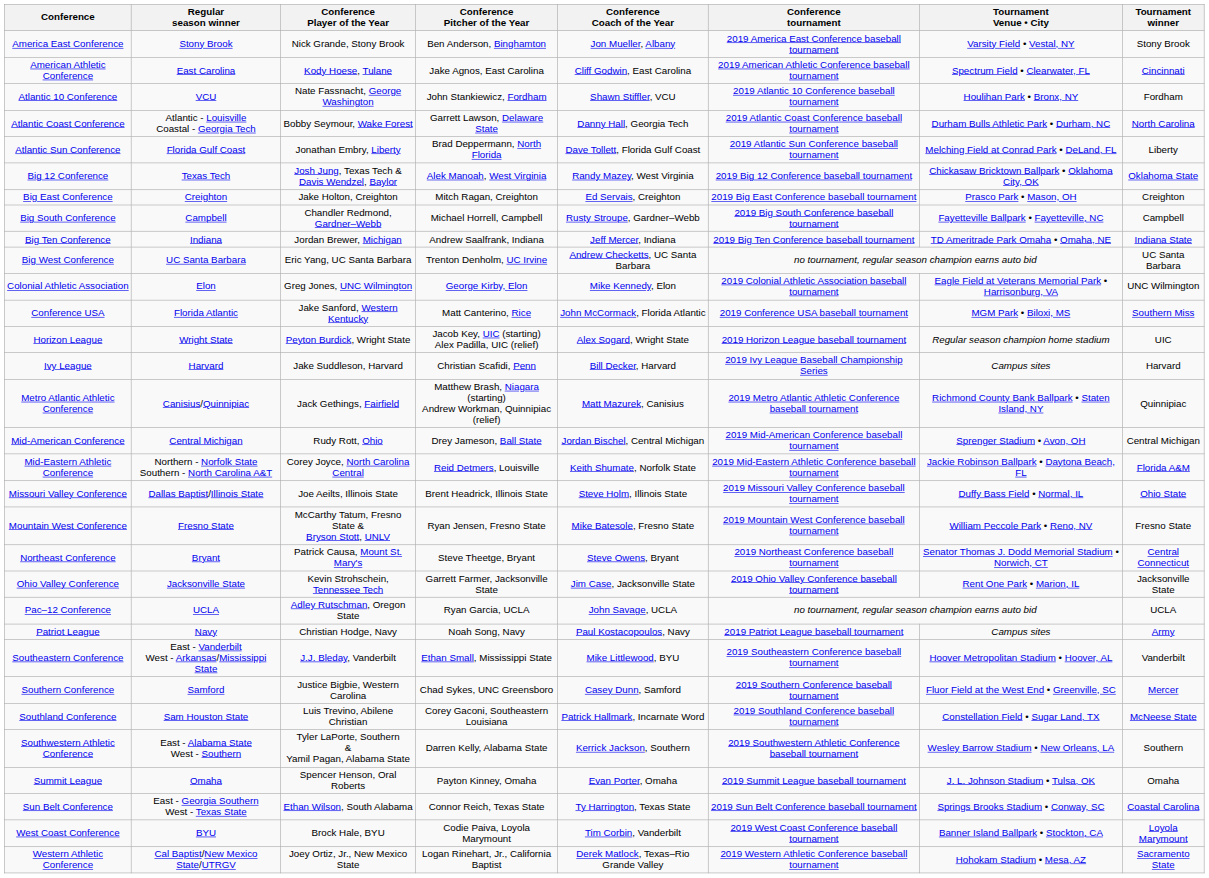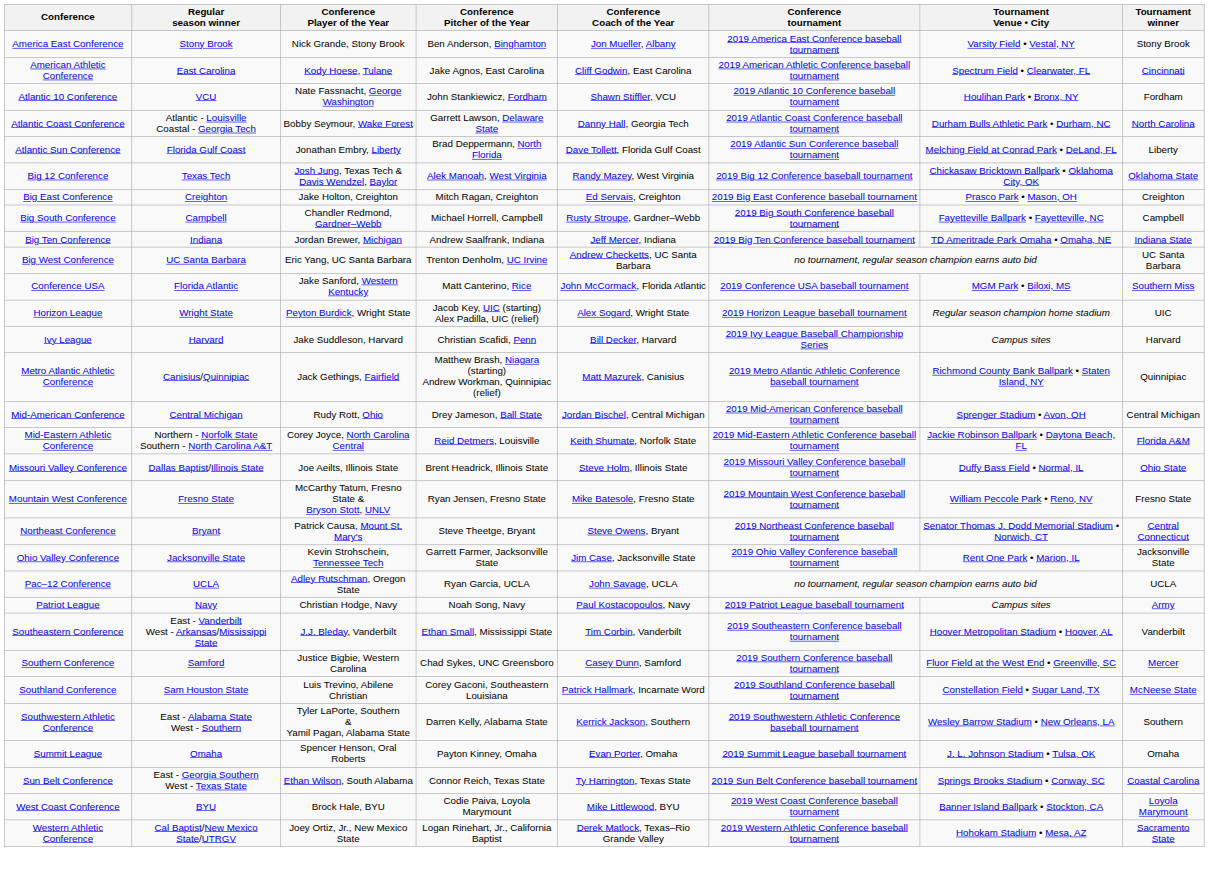- row: Colonial Athletic Association | Elon | Greg Jones, UNC Wilmington | George Kirby, Elon | Mike Kennedy, Elon | 2019 Colonial Athletic Association baseball tournament | Eagle Field at Veterans Memorial Park • Harrisonburg, VA | UNC Wilmington
Southeastern Conference | Conference Coach of the Year: Mike Littlewood, BYU -> Tim Corbin, Vanderbilt
West Coast Conference | Conference Coach of the Year: Tim Corbin, Vanderbilt -> Mike Littlewood, BYU
